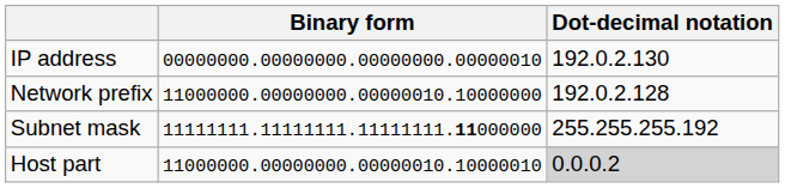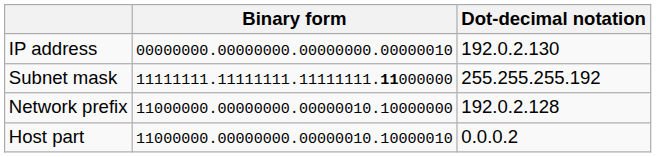rows swapped: Subnet mask <-> Network prefix
Host part | Dot-decimal notation: lightgrey background -> no background
